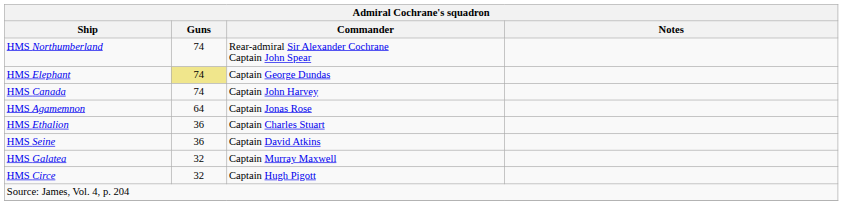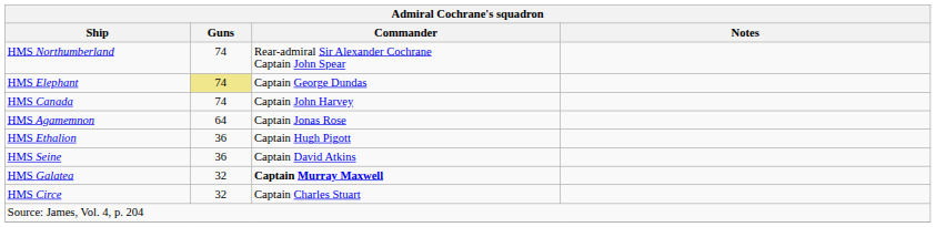HMS Ethalion | Commander: Captain Charles Stuart -> Captain Hugh Pigott
HMS Galatea | Commander: normal -> bold
HMS Circe | Commander: Captain Hugh Pigott -> Captain Charles Stuart
